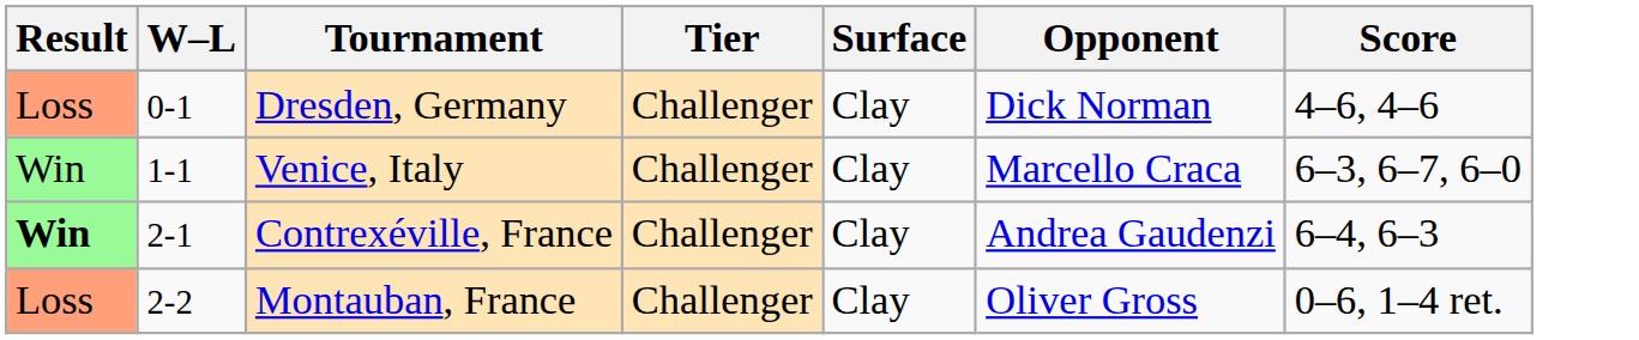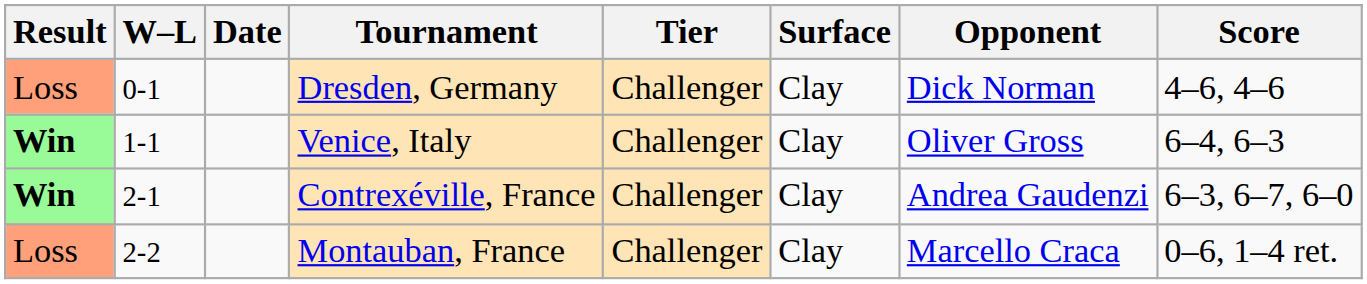+ column: Date
Venice, Italy | Result: normal -> bold
Venice, Italy | Opponent: Marcello Craca -> Oliver Gross
Venice, Italy | Score: 6–3, 6–7, 6–0 -> 6–4, 6–3
Contrexéville, France | Score: 6–4, 6–3 -> 6–3, 6–7, 6–0
Montauban, France | Opponent: Oliver Gross -> Marcello Craca
